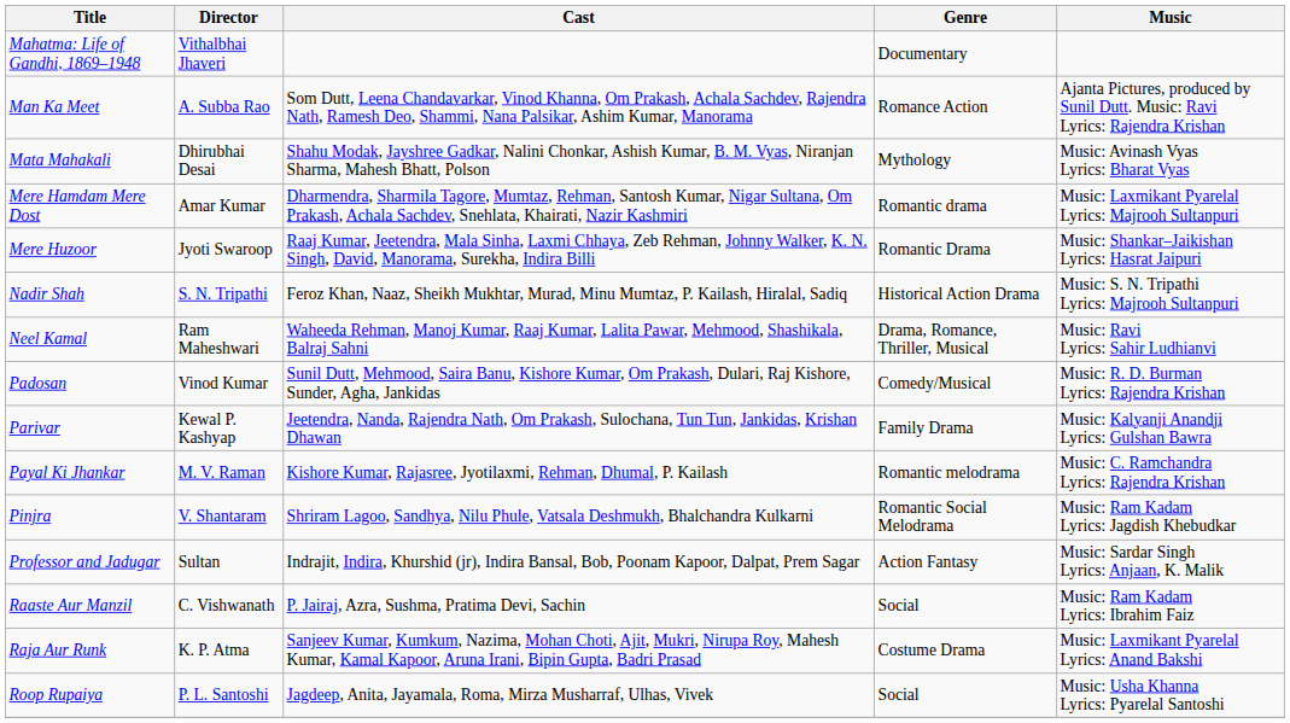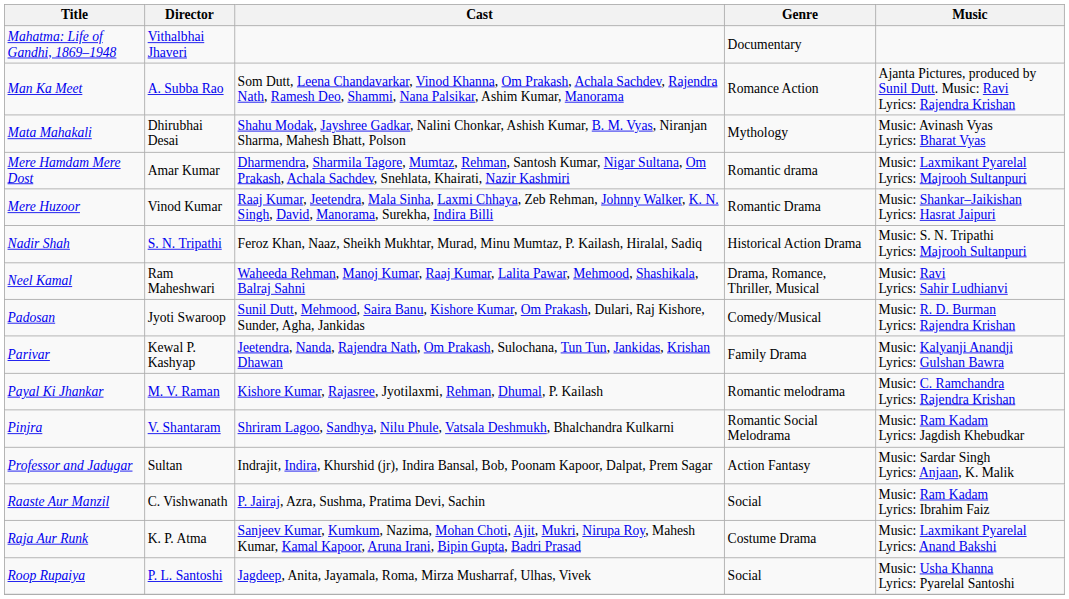Mere Huzoor | Director: Jyoti Swaroop -> Vinod Kumar
Padosan | Director: Vinod Kumar -> Jyoti Swaroop
